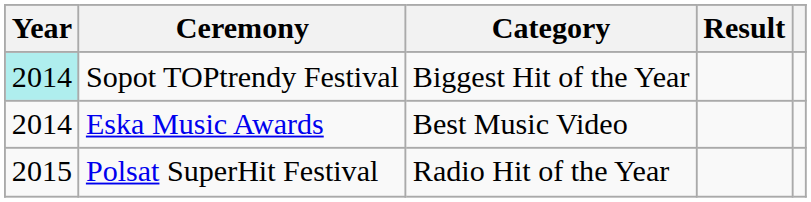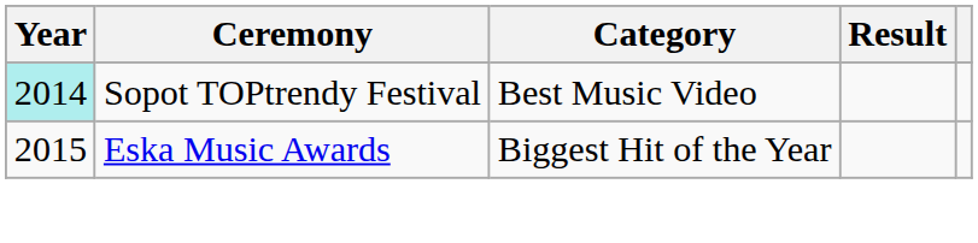Sopot TOPtrendy Festival | Category: Biggest Hit of the Year -> Best Music Video
Eska Music Awards | Year: 2014 -> 2015
Eska Music Awards | Category: Best Music Video -> Biggest Hit of the Year
- row: 2015 | Polsat SuperHit Festival | Radio Hit of the Year
